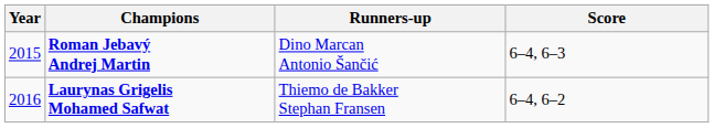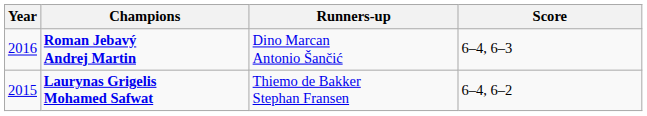Roman Jebavý Andrej Martin | Year: 2015 -> 2016
Laurynas Grigelis Mohamed Safwat | Year: 2016 -> 2015
